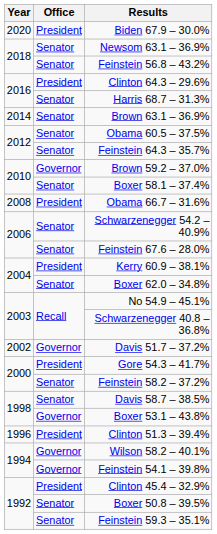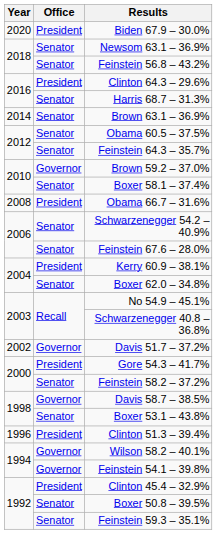Davis 58.7 – 38.5% | Office: Senator -> Governor
Boxer 53.1 – 43.8% | Office: Governor -> Senator
